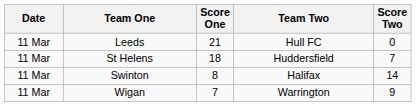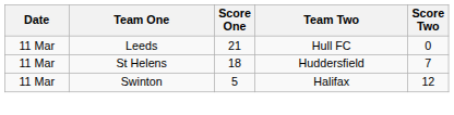Swinton | Score One: 8 -> 5
Swinton | Score Two: 14 -> 12
- row: 11 Mar | Wigan | 7 | Warrington | 9
